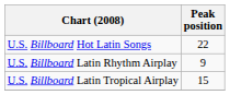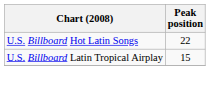- row: U.S. Billboard Latin Rhythm Airplay | 9
